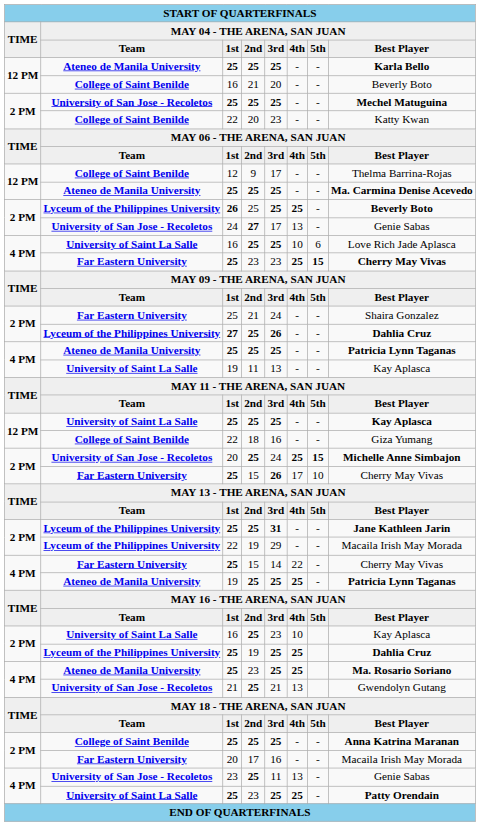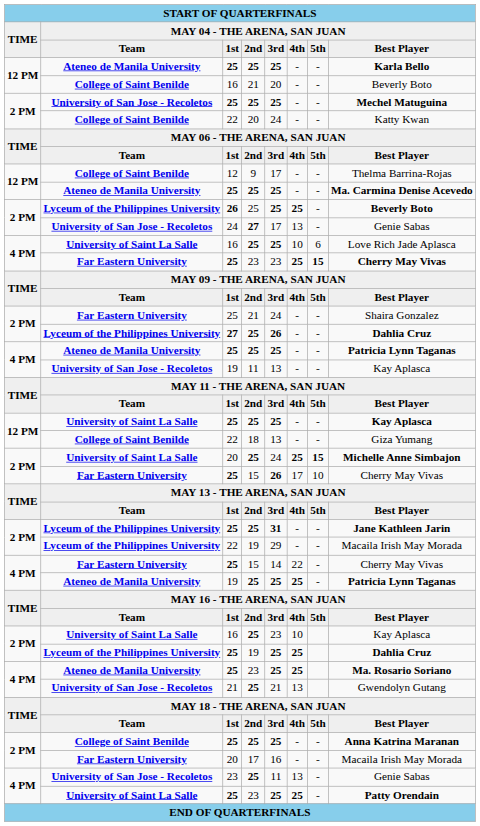22 / 20 | column 5: 23 -> 24
19 / 11 | column 2: University of Saint La Salle -> University of San Jose - Recoletos
22 / 18 | column 5: 16 -> 13
20 / 25 | column 2: University of San Jose - Recoletos -> University of Saint La Salle
